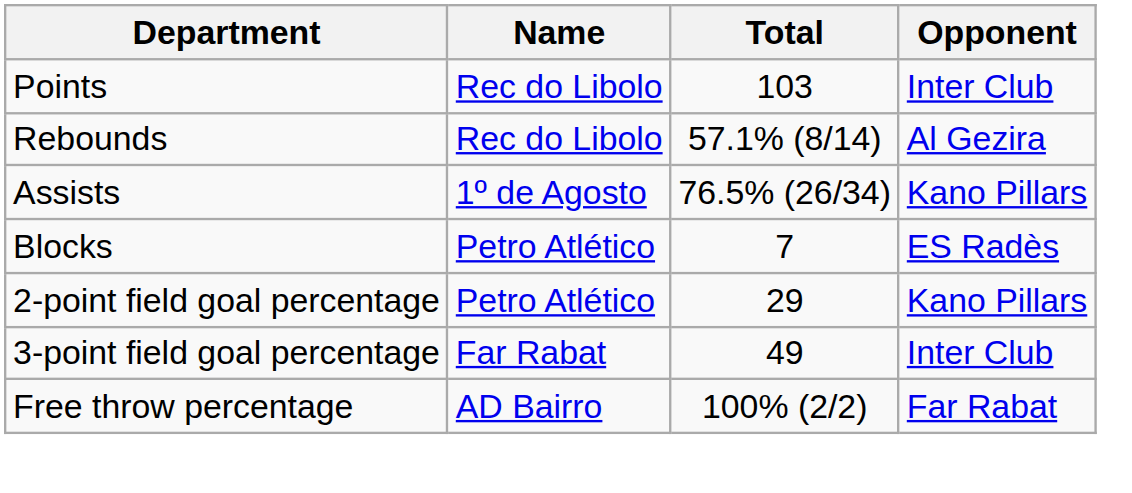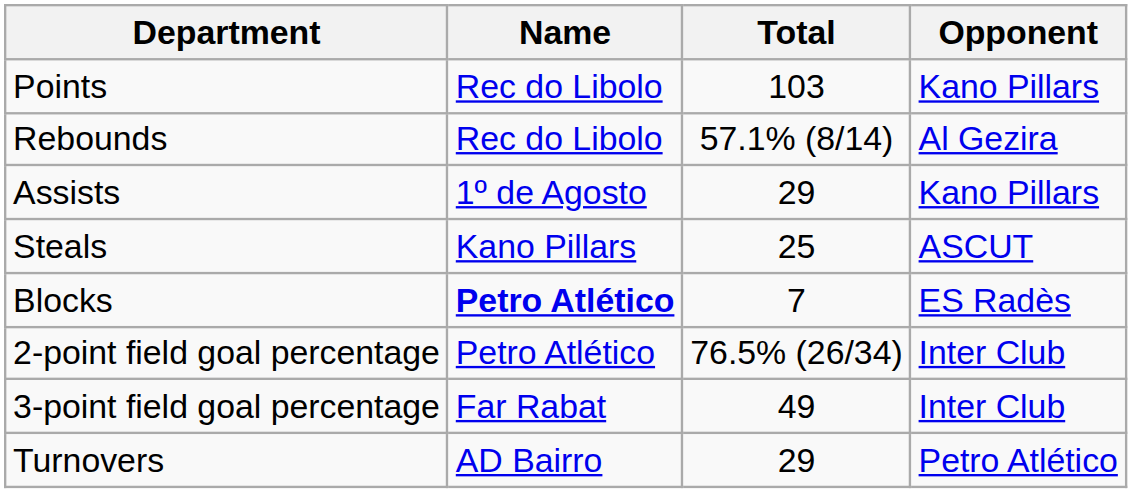Points | Opponent: Inter Club -> Kano Pillars
Assists | Total: 76.5% (26/34) -> 29
+ row: Steals | Kano Pillars | 25 | ASCUT
Blocks | Name: normal -> bold
2-point field goal percentage | Total: 29 -> 76.5% (26/34)
2-point field goal percentage | Opponent: Kano Pillars -> Inter Club
- row: Free throw percentage | AD Bairro | 100% (2/2) | Far Rabat
+ row: Turnovers | AD Bairro | 29 | Petro Atlético
